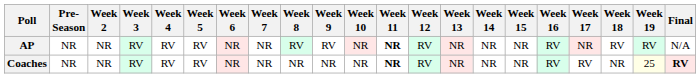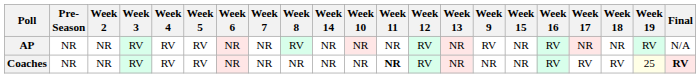columns swapped: Week 9 <-> Week 14
AP | Week 11: bold -> normal
AP | Week 18: RV -> NR
Coaches | Week 18: NR -> RV
